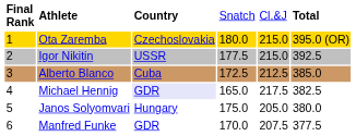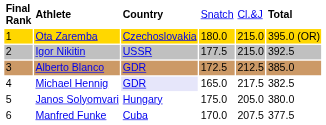Alberto Blanco | column 3: Cuba -> GDR
Manfred Funke | column 3: GDR -> Cuba
